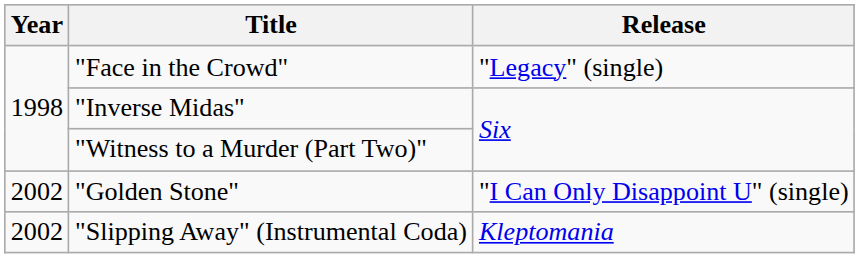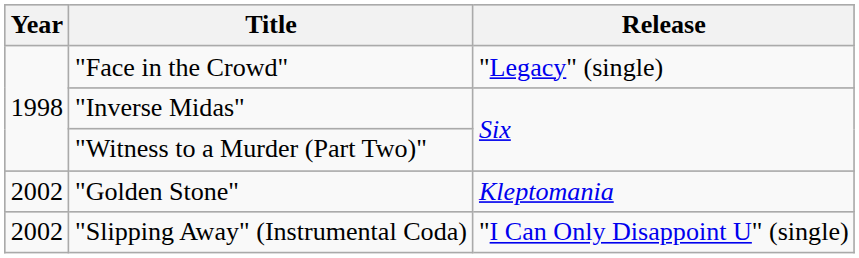"Golden Stone" | Release: "I Can Only Disappoint U" (single) -> Kleptomania
"Slipping Away" (Instrumental Coda) | Release: Kleptomania -> "I Can Only Disappoint U" (single)
